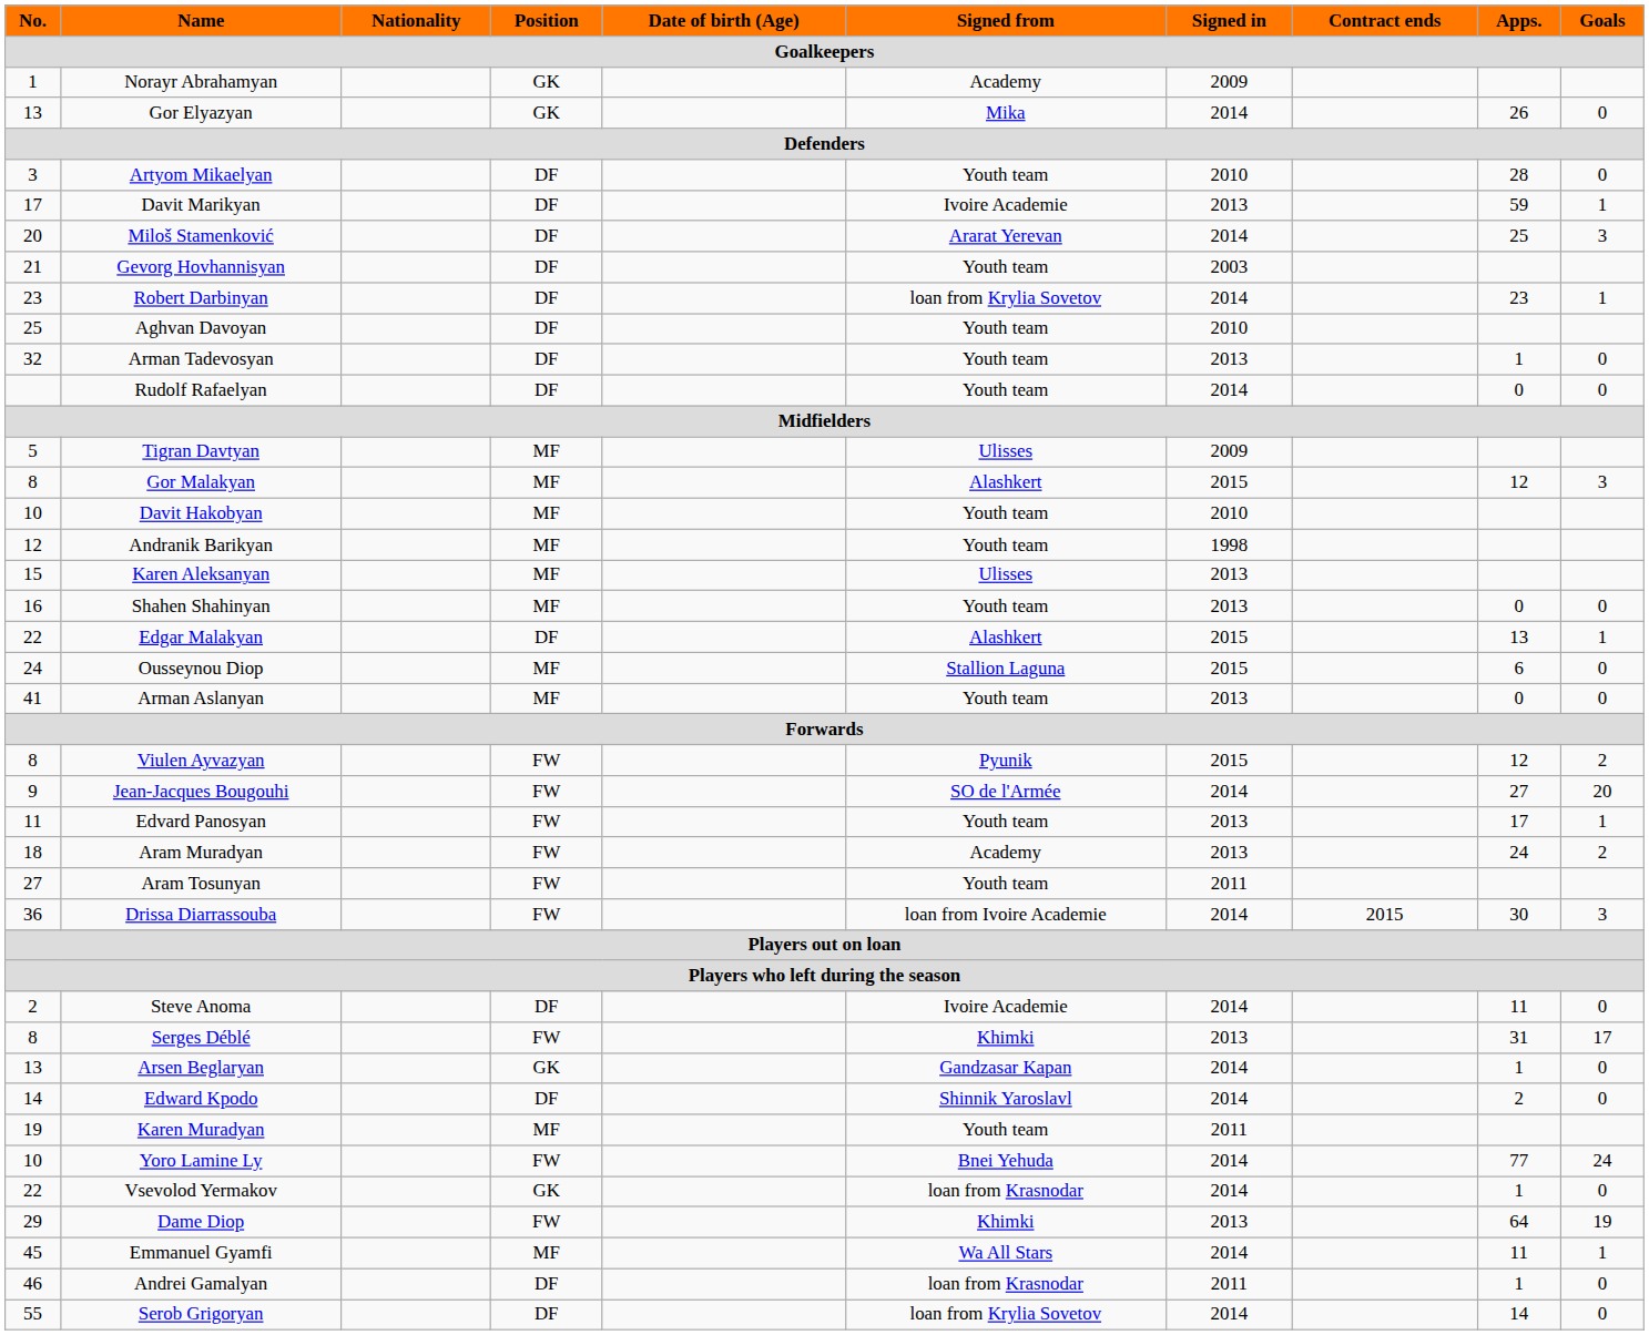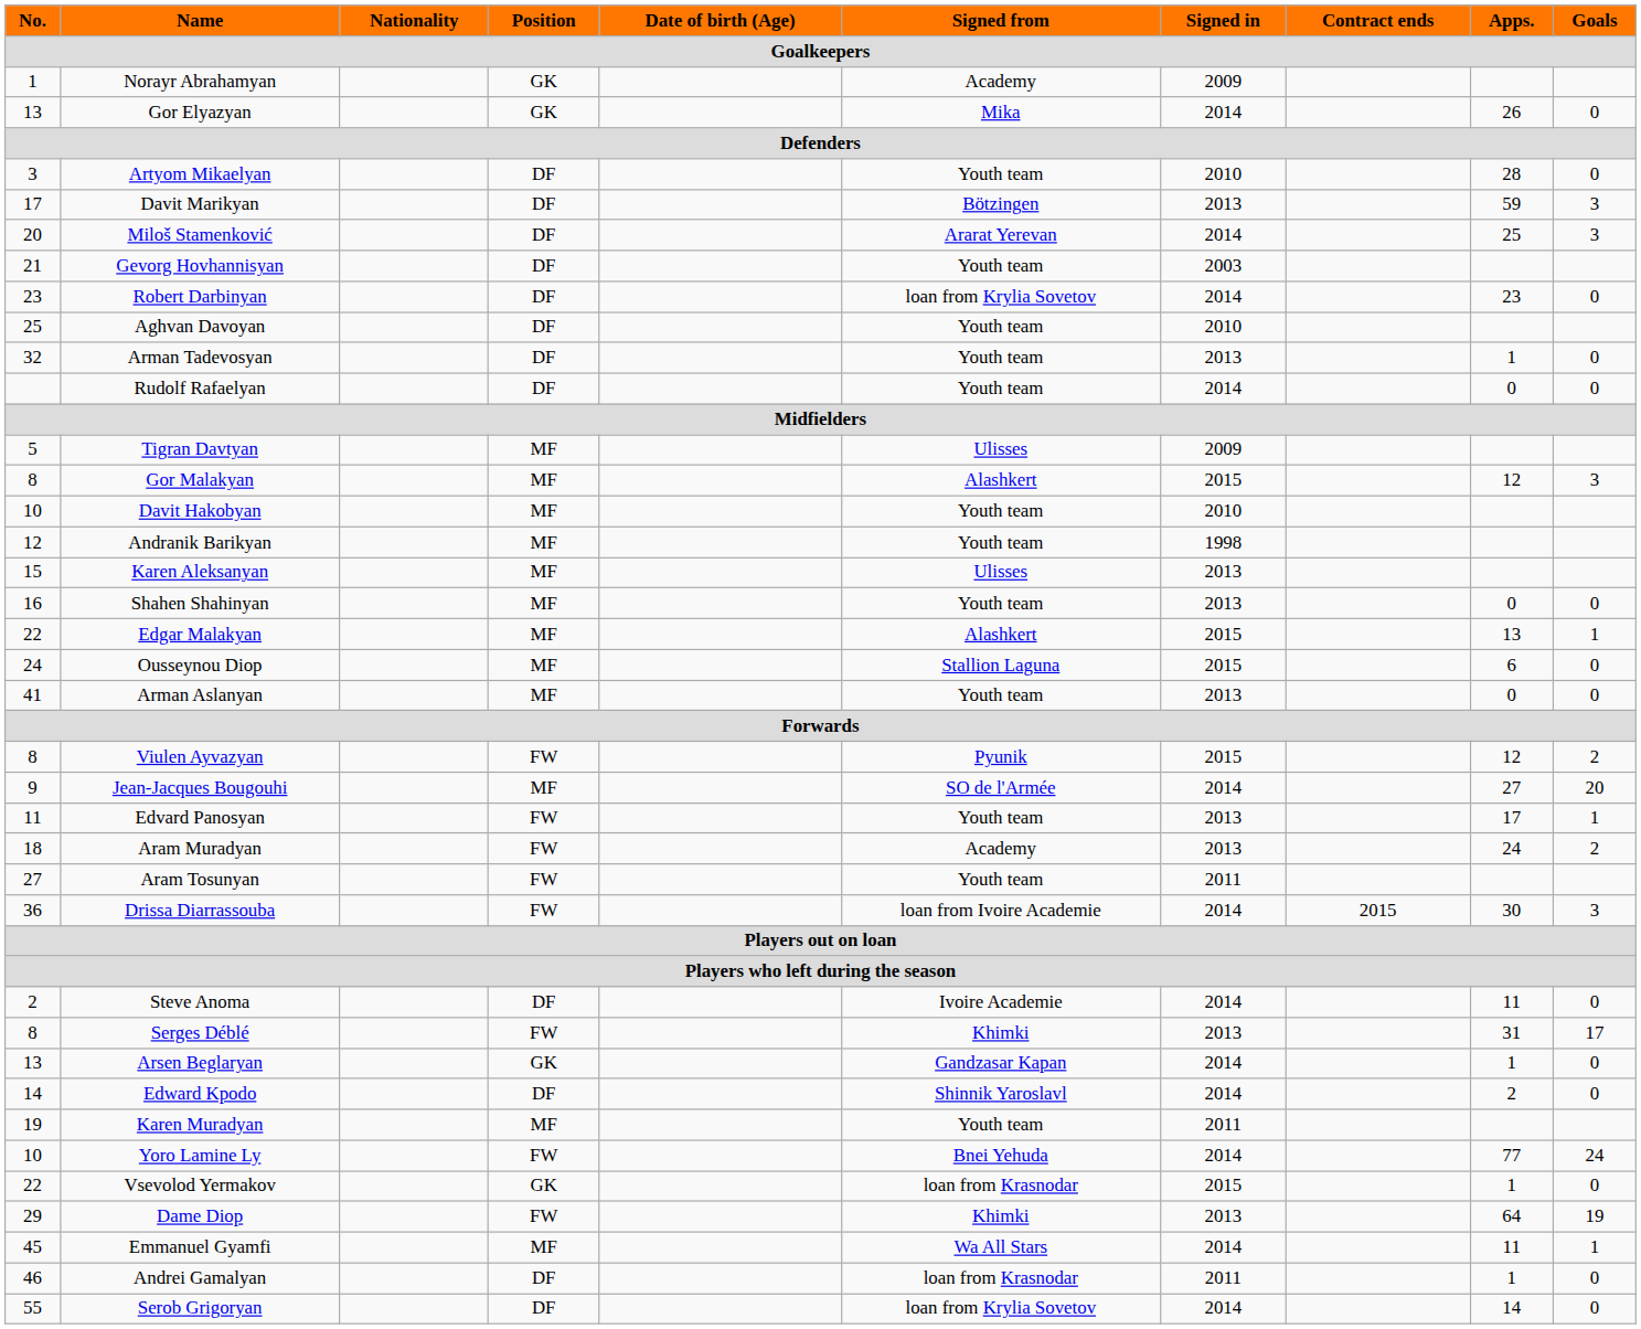Davit Marikyan | Signed from: Ivoire Academie -> Bötzingen
Davit Marikyan | Goals: 1 -> 3
Robert Darbinyan | Goals: 1 -> 0
Edgar Malakyan | Position: DF -> MF
Jean-Jacques Bougouhi | Position: FW -> MF
Vsevolod Yermakov | Signed in: 2014 -> 2015
